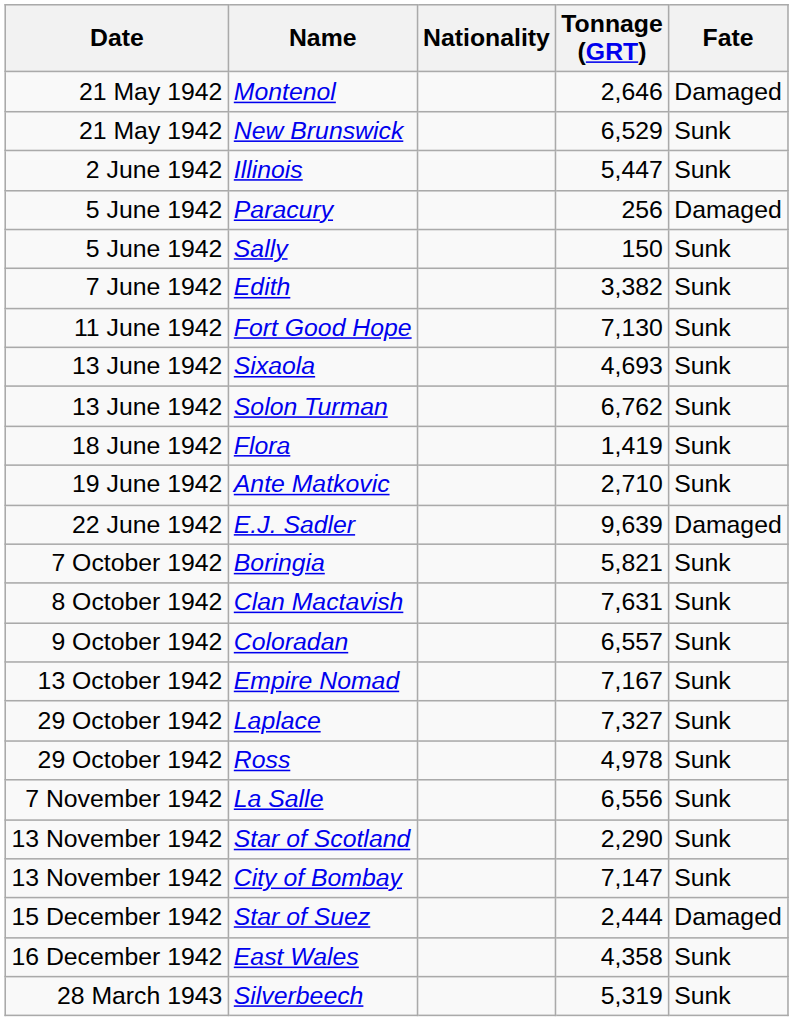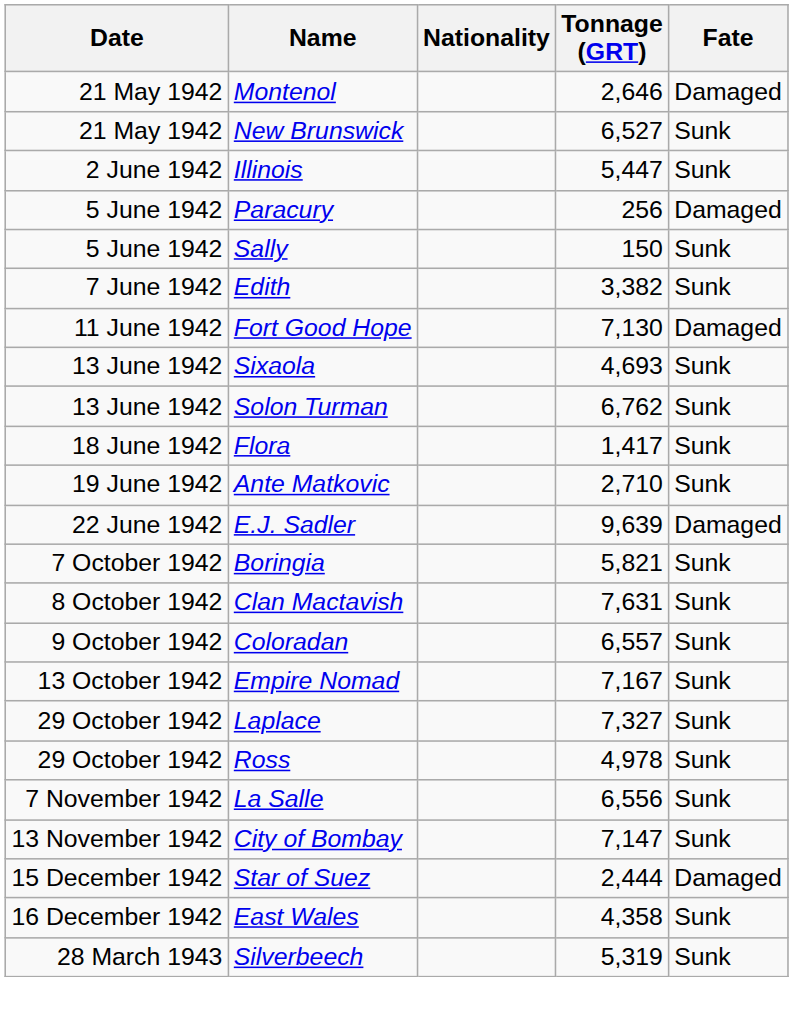New Brunswick | Tonnage (GRT): 6,529 -> 6,527
Fort Good Hope | Fate: Sunk -> Damaged
Flora | Tonnage (GRT): 1,419 -> 1,417
- row: 13 November 1942 | Star of Scotland | 2,290 | Sunk
